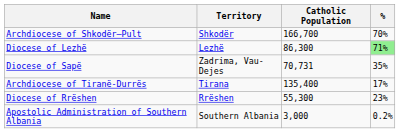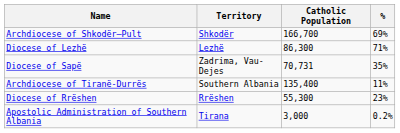Archdiocese of Shkodër–Pult | %: 70% -> 69%
Diocese of Lezhë | %: lightgreen background -> no background
Archdiocese of Tiranë-Durrës | Territory: Tirana -> Southern Albania
Archdiocese of Tiranë-Durrës | %: 17% -> 11%
Apostolic Administration of Southern Albania | Territory: Southern Albania -> Tirana
